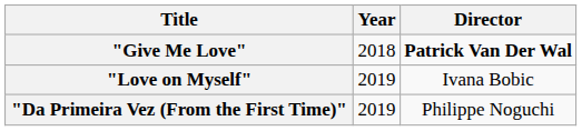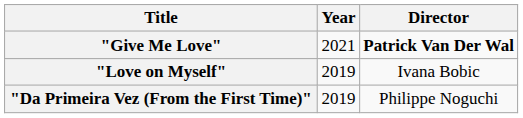"Give Me Love" | Year: 2018 -> 2021
